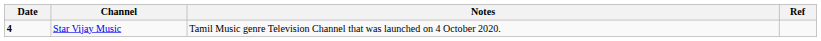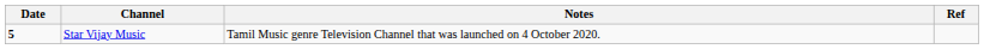Star Vijay Music | Date: 4 -> 5
